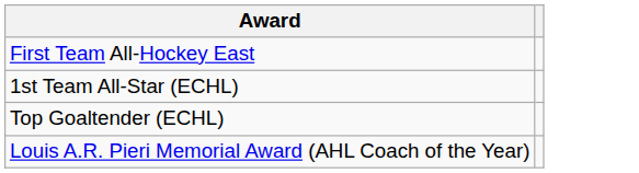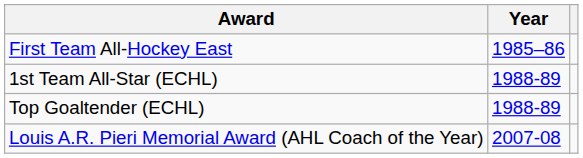+ column: Year | 1985–86 | 1988-89 | 1988-89 | 2007-08
